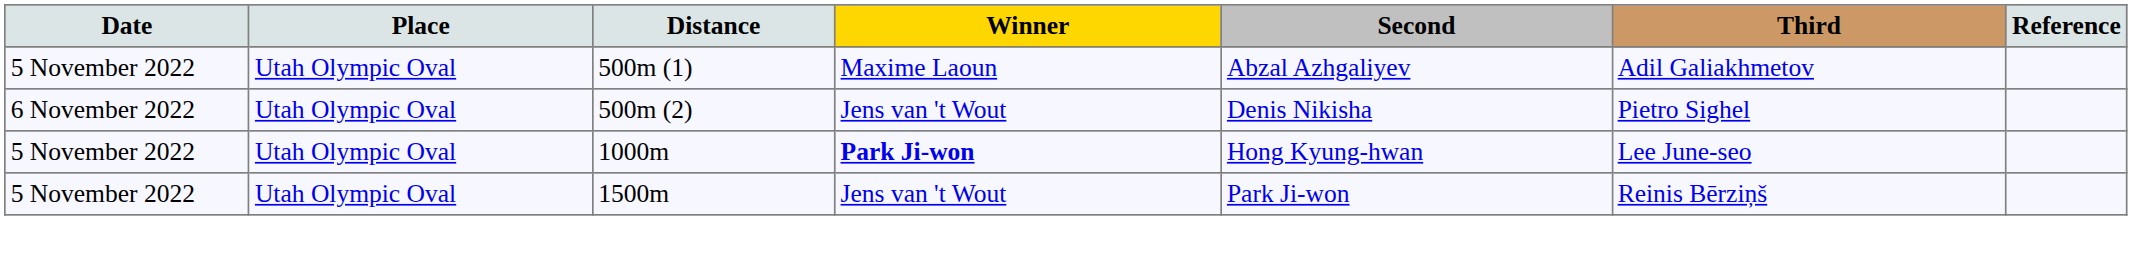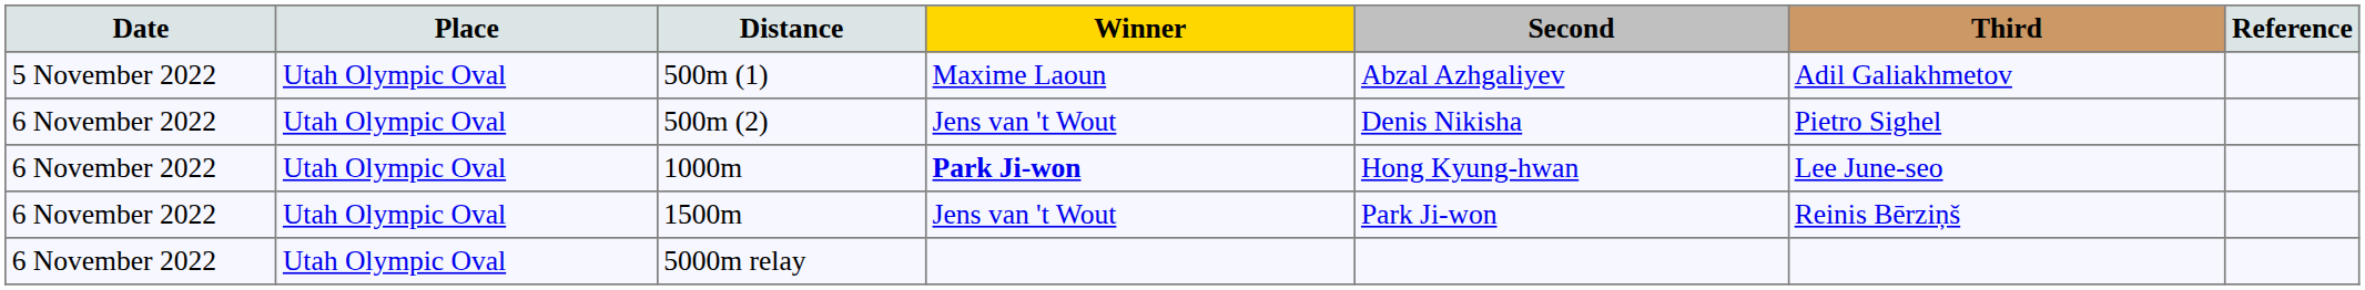1000m | Date: 5 November 2022 -> 6 November 2022
1500m | Date: 5 November 2022 -> 6 November 2022
+ row: 6 November 2022 | Utah Olympic Oval | 5000m relay
